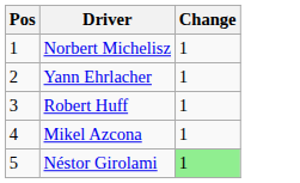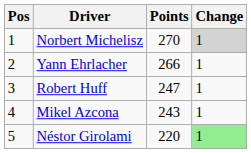+ column: Points | 270 | 266 | 247 | 243 | 220
Norbert Michelisz | Change: no background -> lightgrey background
